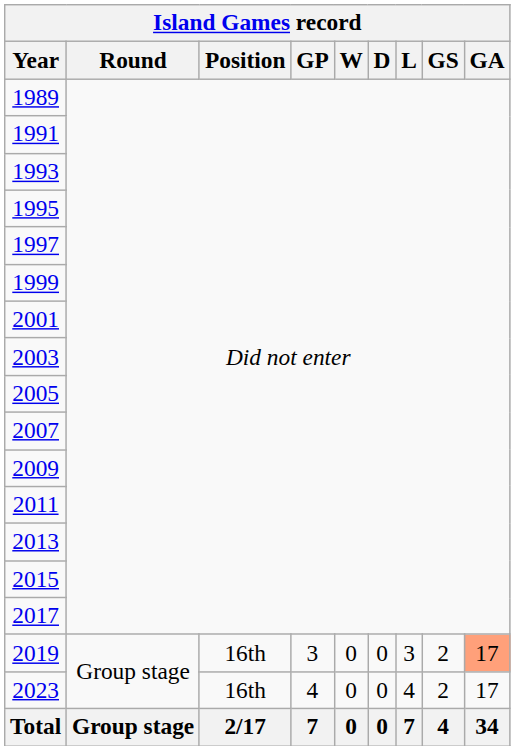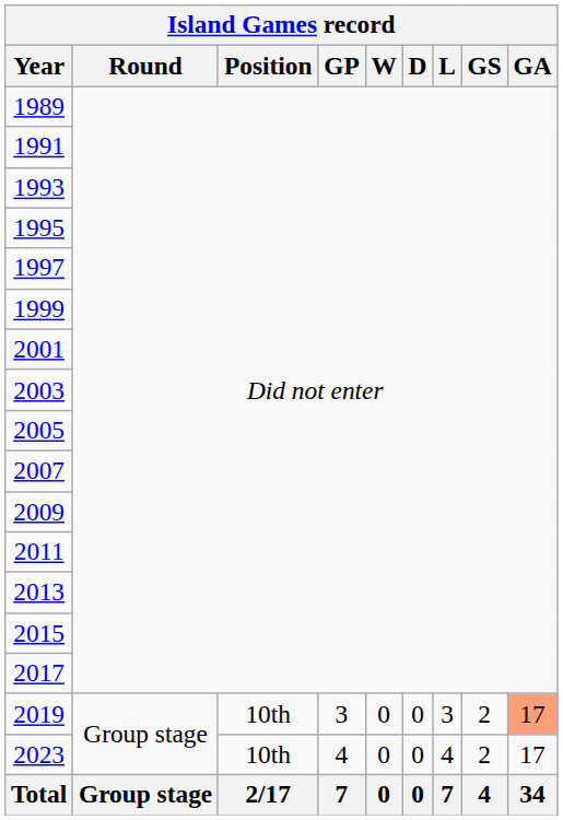2019 | Position: 16th -> 10th
2023 | Position: 16th -> 10th
